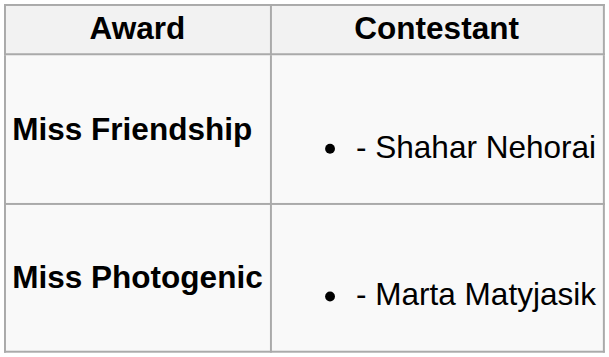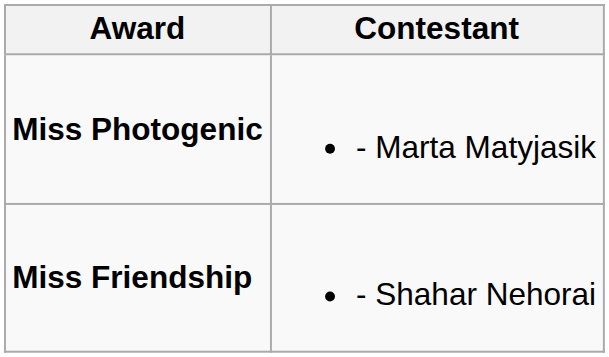rows swapped: Miss Friendship <-> Miss Photogenic
